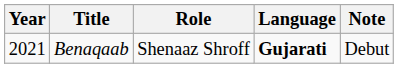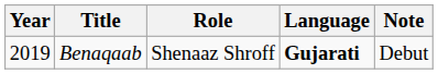Benaqaab | Year: 2021 -> 2019
